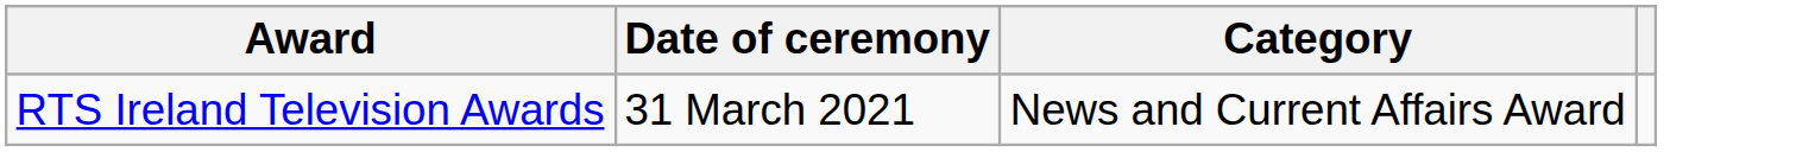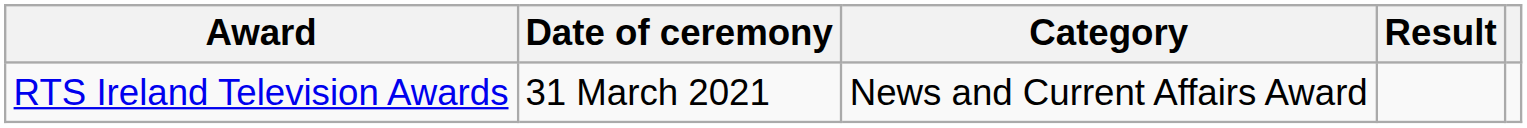+ column: Result
